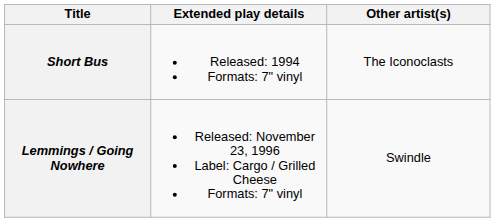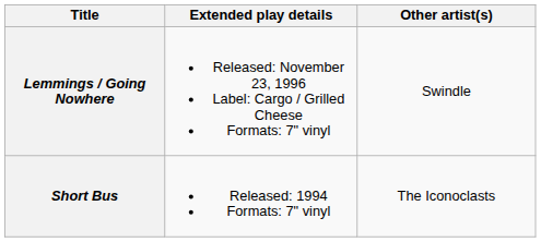rows swapped: Short Bus <-> Lemmings / Going Nowhere
